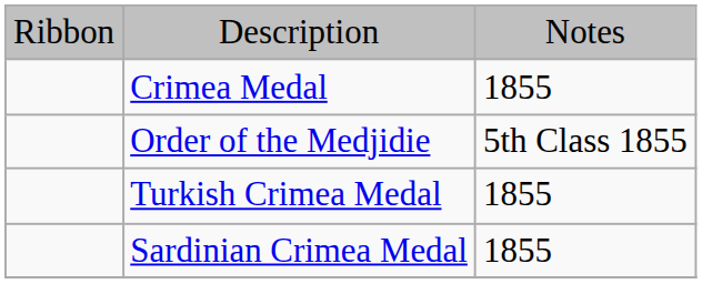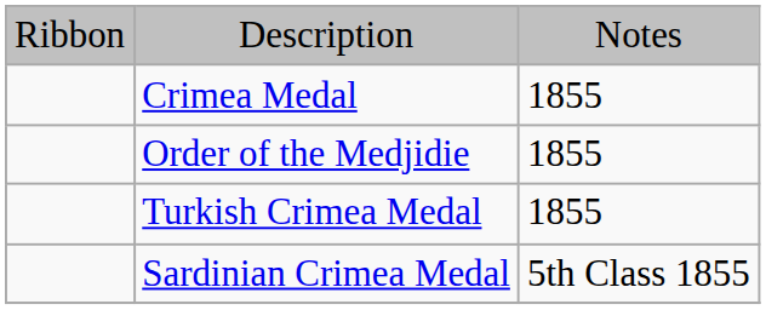Order of the Medjidie | column 3: 5th Class 1855 -> 1855
Sardinian Crimea Medal | column 3: 1855 -> 5th Class 1855
